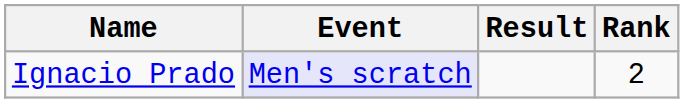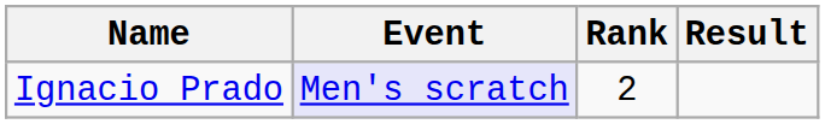columns swapped: Result <-> Rank
